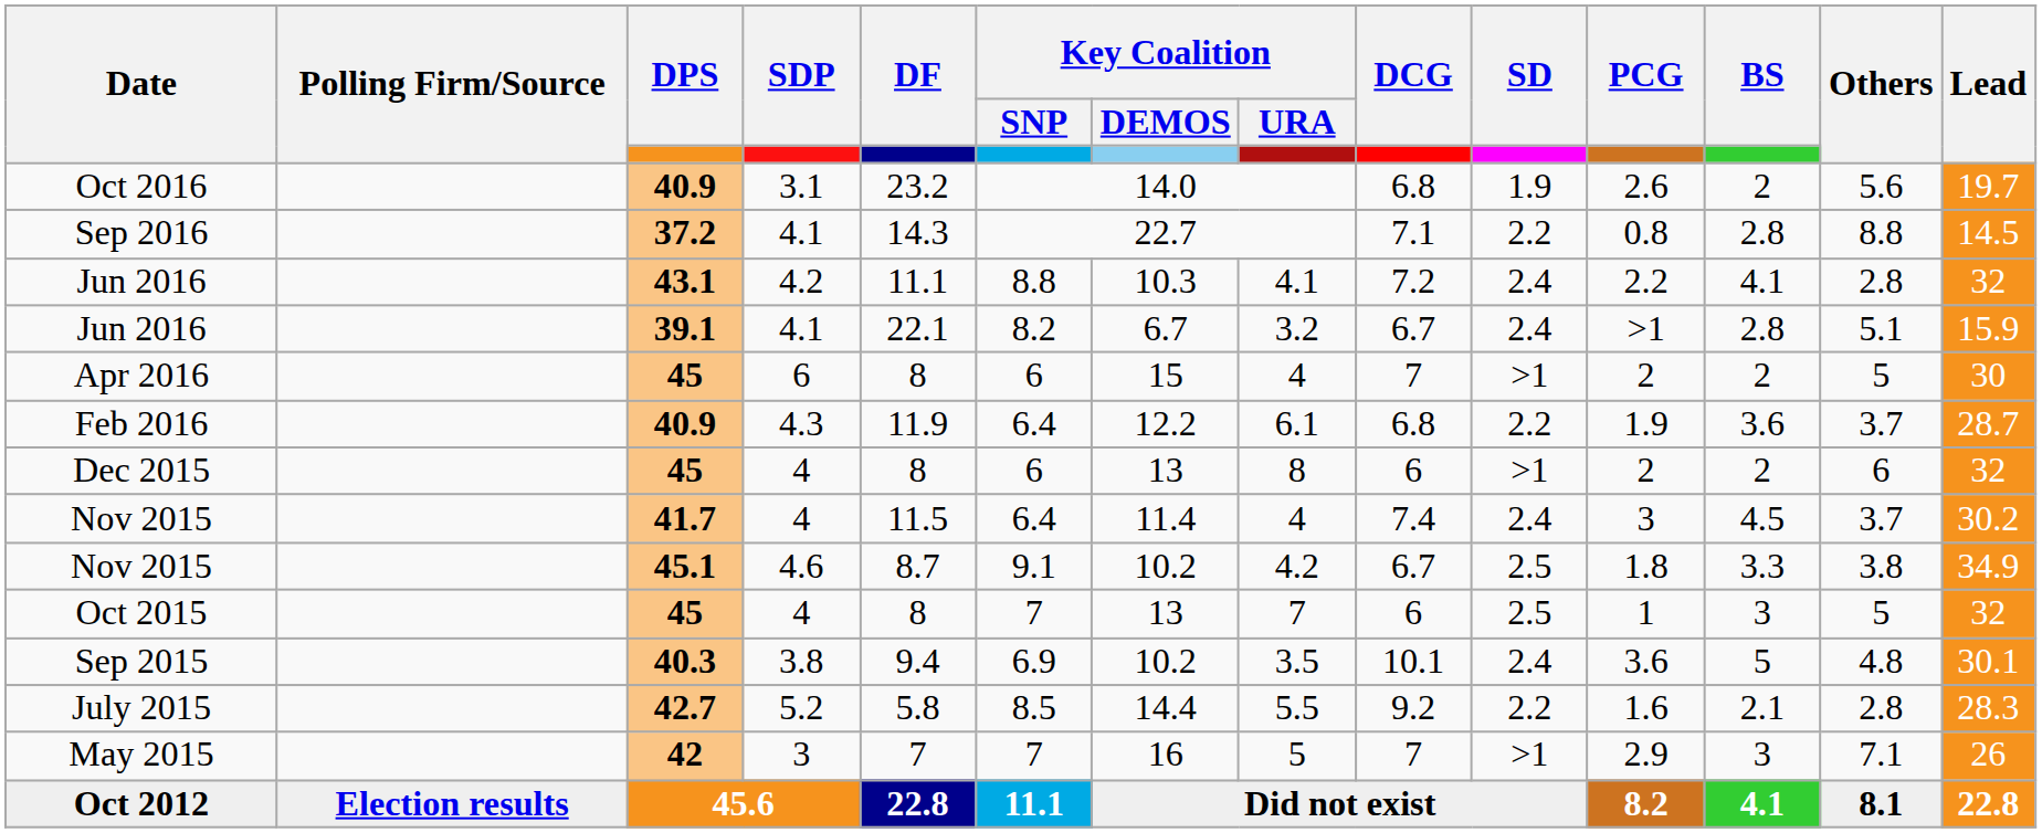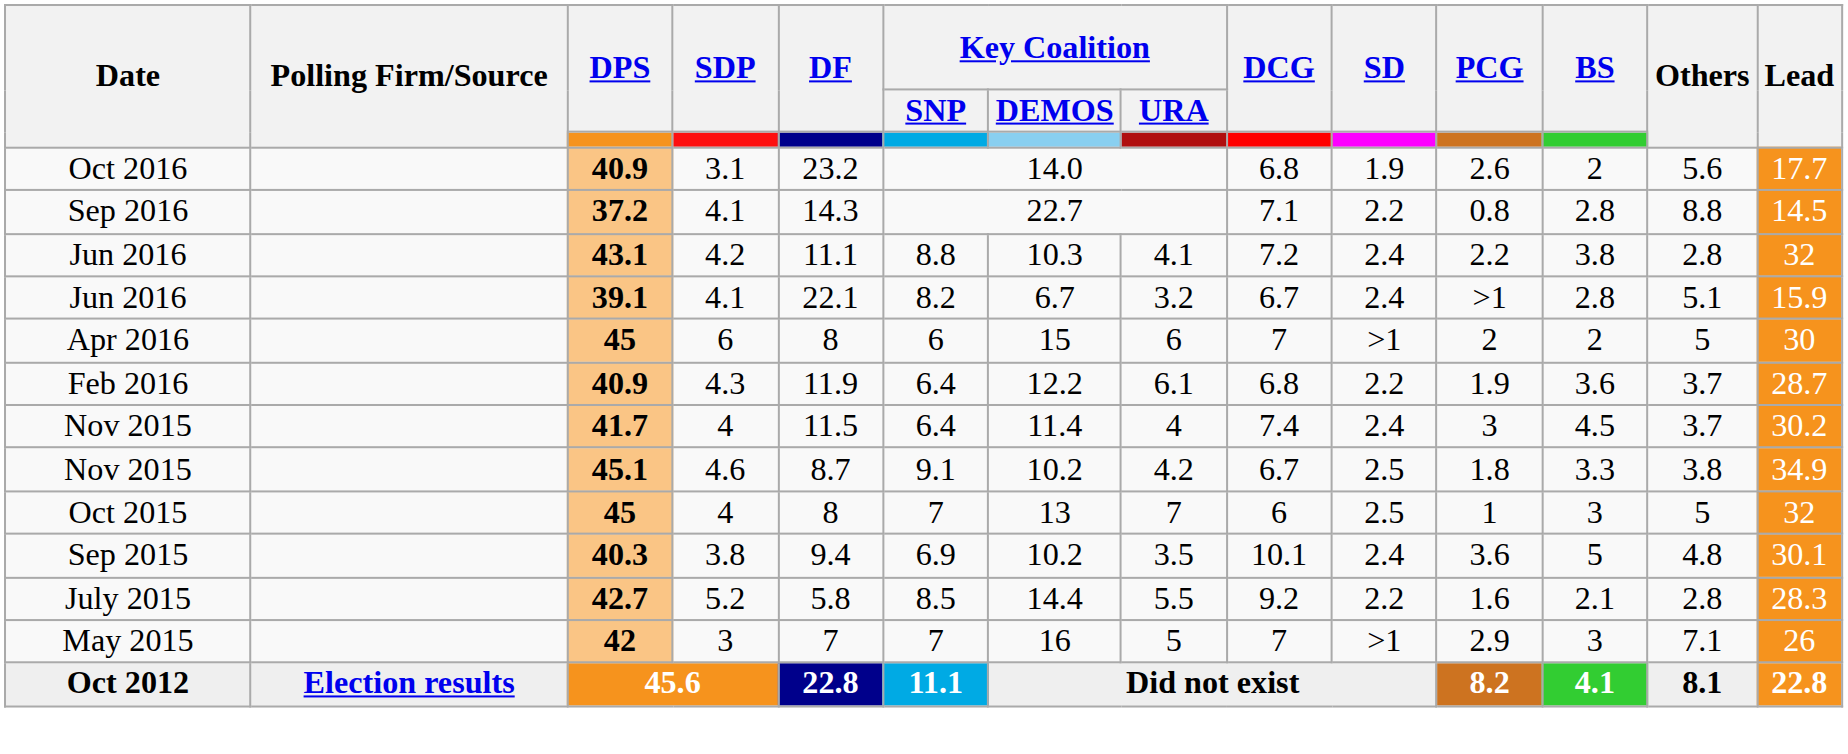Oct 2016 | Lead: 19.7 -> 17.7
Jun 2016 / 43.1 | BS: 4.1 -> 3.8
Apr 2016 | Key Coalition / URA: 4 -> 6
- row: Dec 2015 | 45 | 4 | 8 | 6 | 13 | 8 | 6 | >1 | 2 | 2 | 6 | 32
